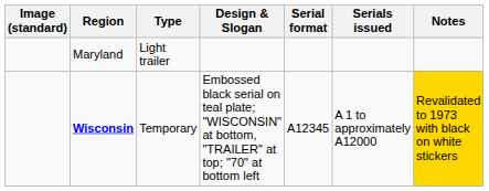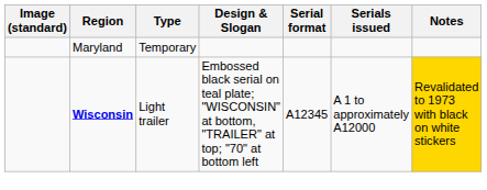Maryland | Type: Light trailer -> Temporary
Wisconsin | Type: Temporary -> Light trailer
